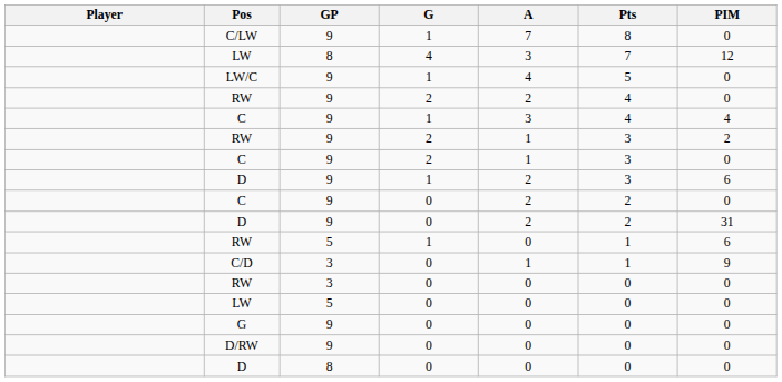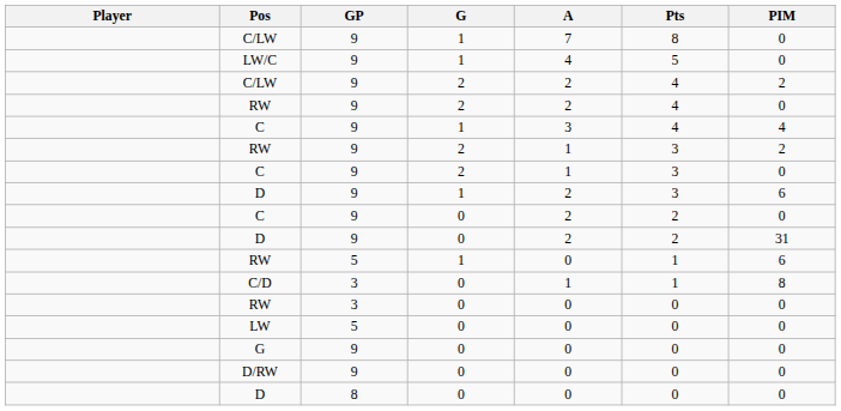- row: LW | 8 | 4 | 3 | 7 | 12
+ row: C/LW | 9 | 2 | 2 | 4 | 2
C/D | PIM: 9 -> 8
